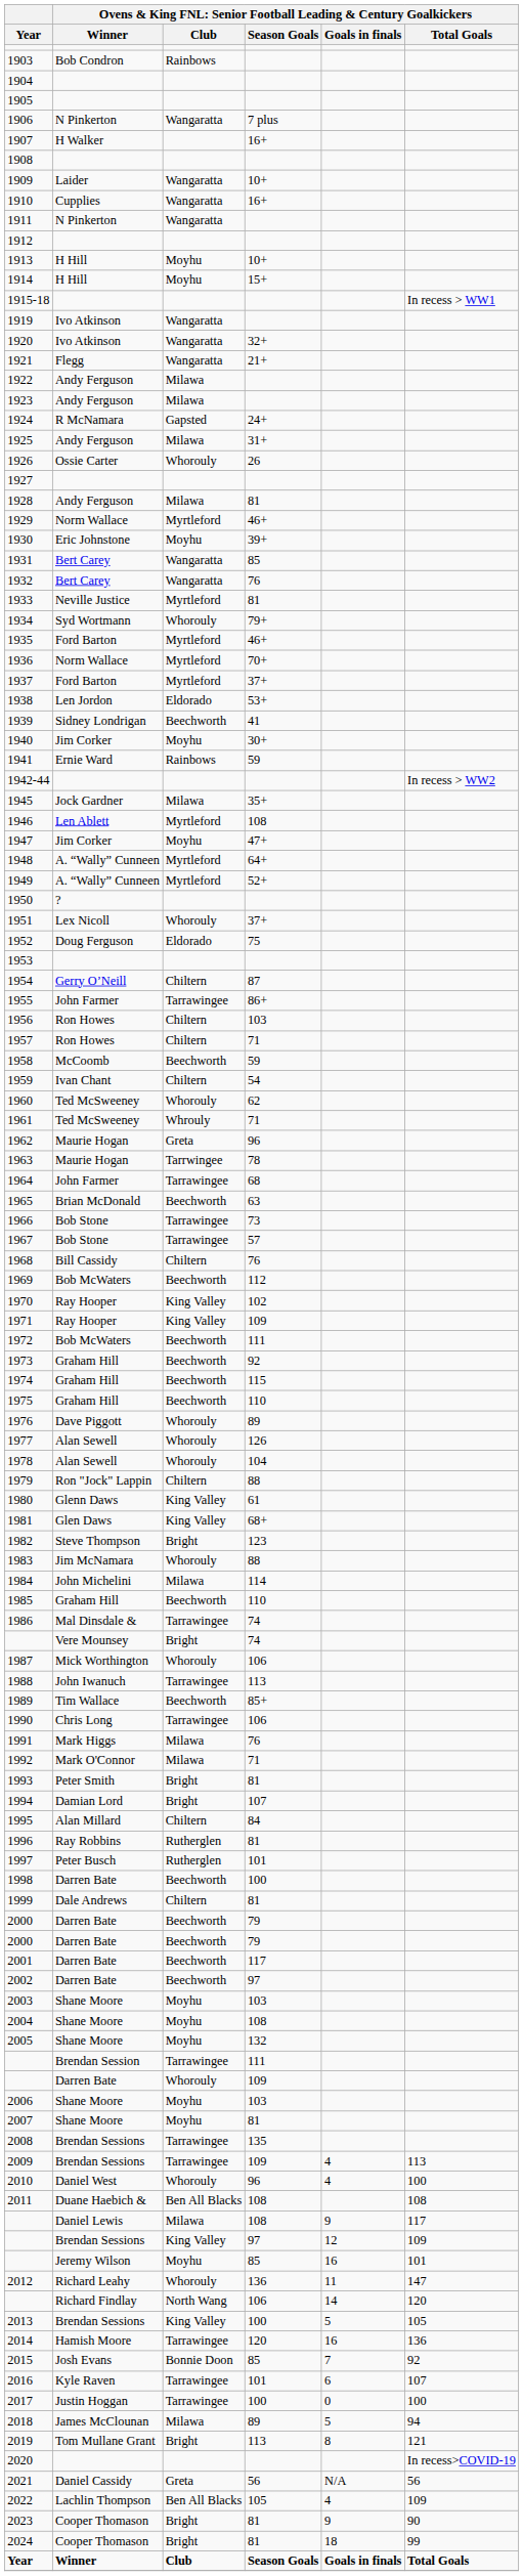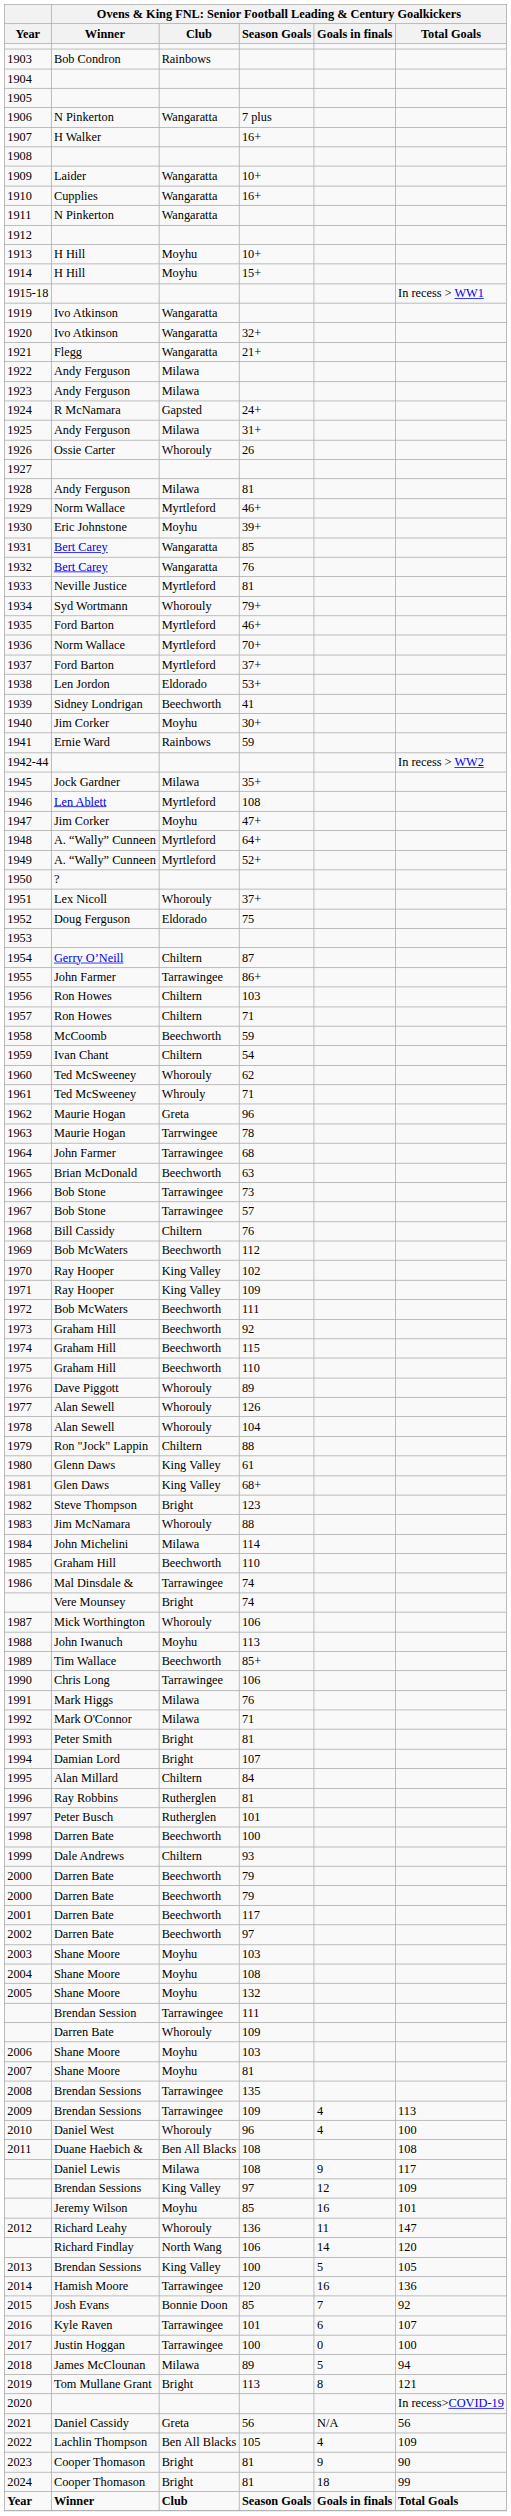1988 | column 3: Tarrawingee -> Moyhu
1999 | column 4: 81 -> 93
